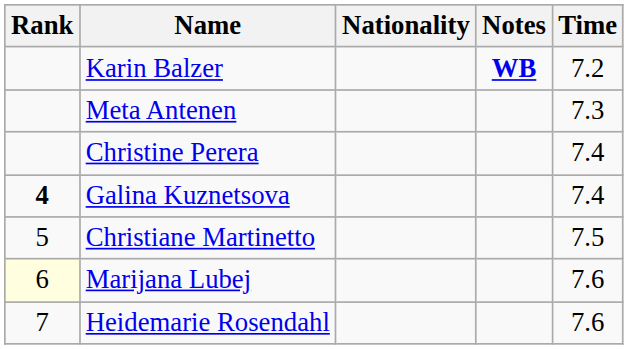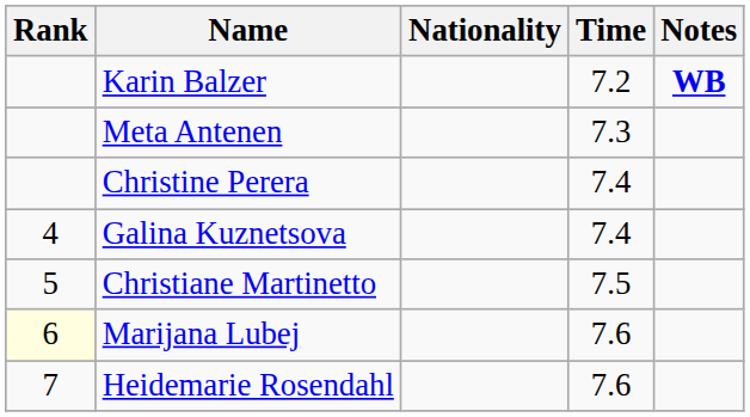columns swapped: Time <-> Notes
Galina Kuznetsova | Rank: bold -> normal
